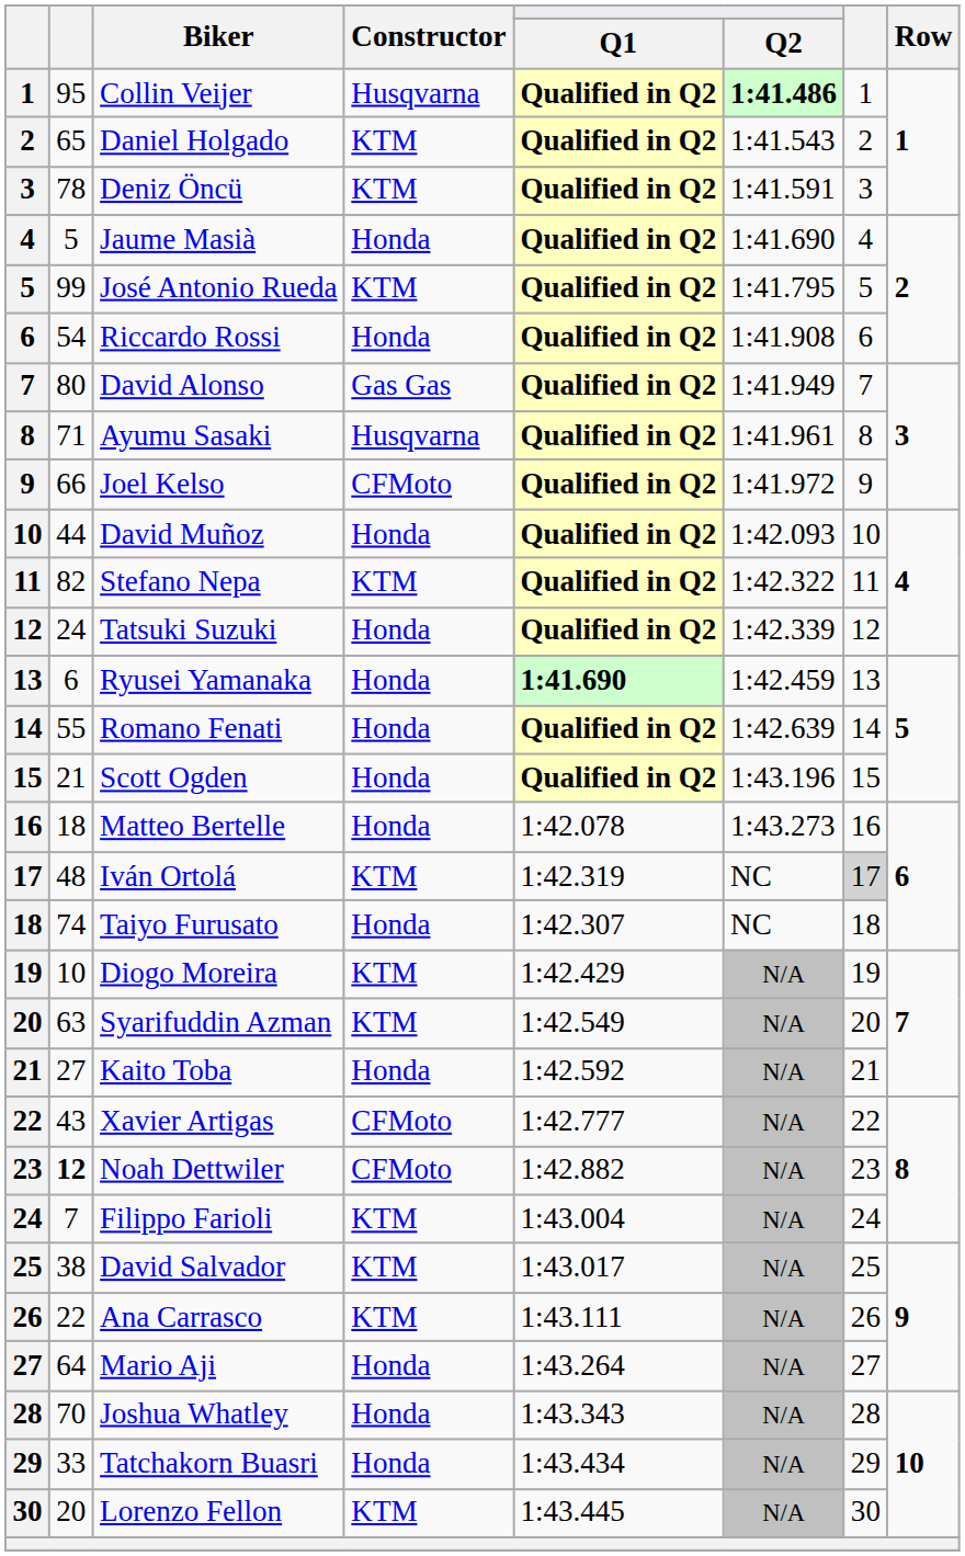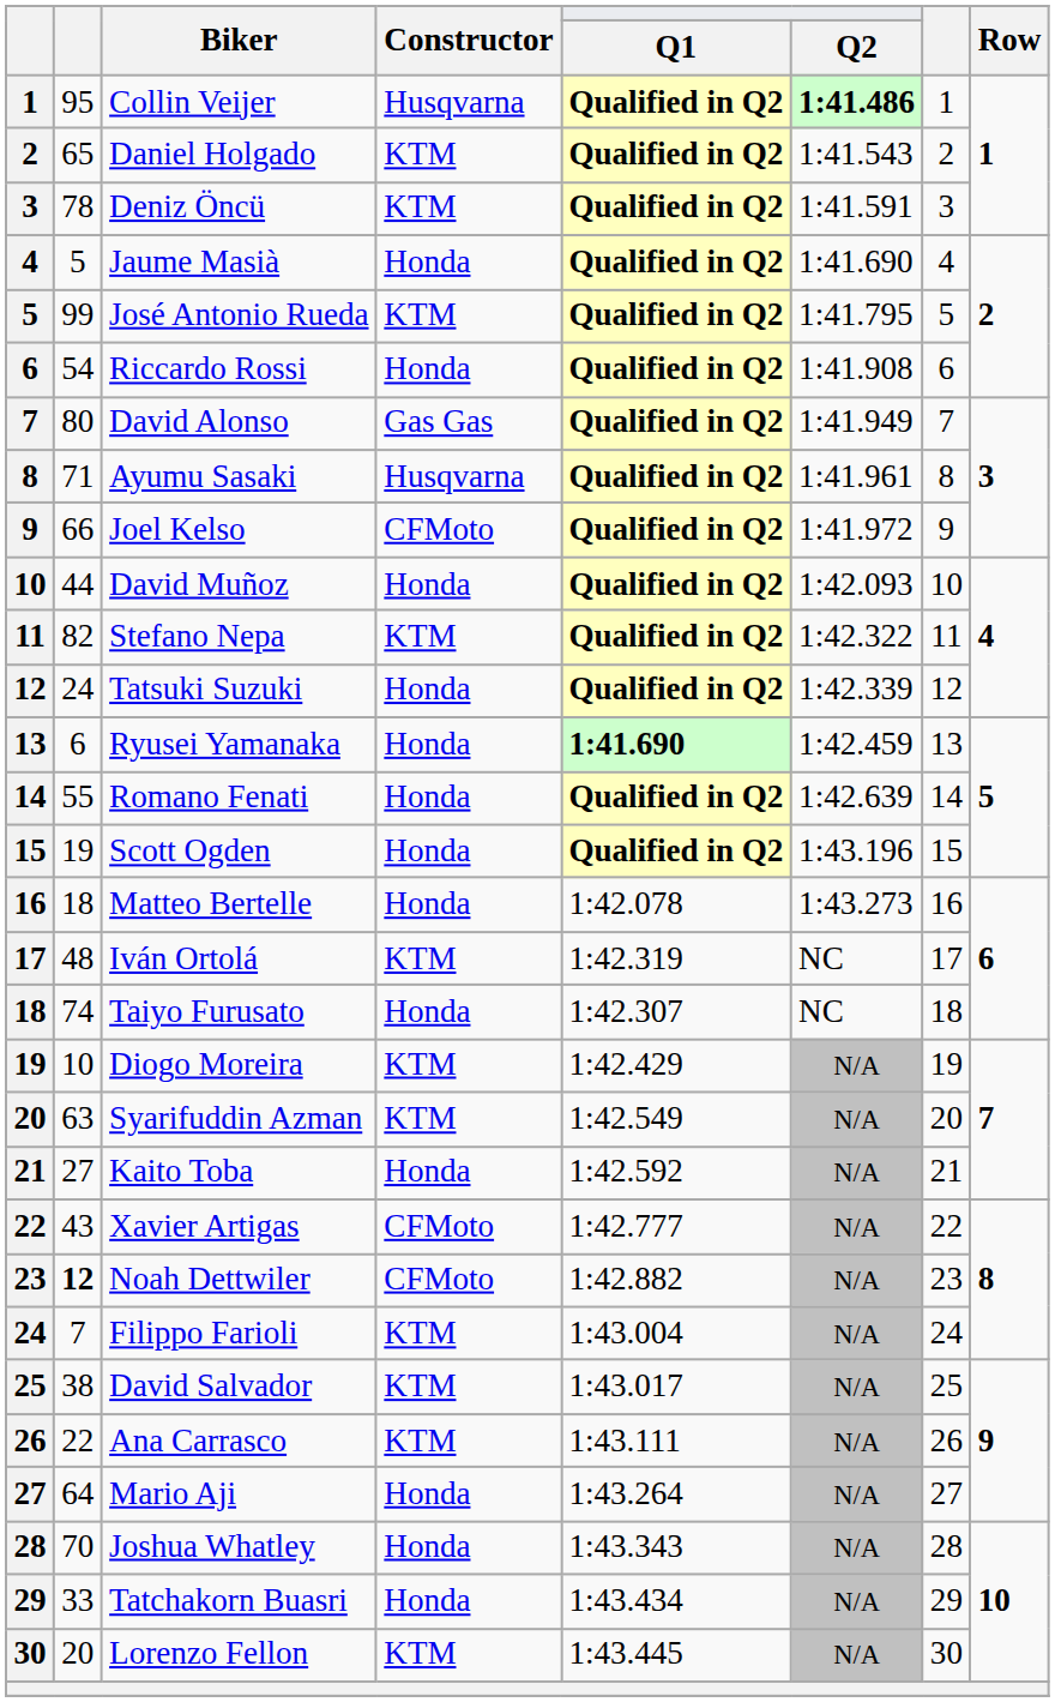Scott Ogden | column 2: 21 -> 19
Iván Ortolá | column 7: lightgrey background -> no background
